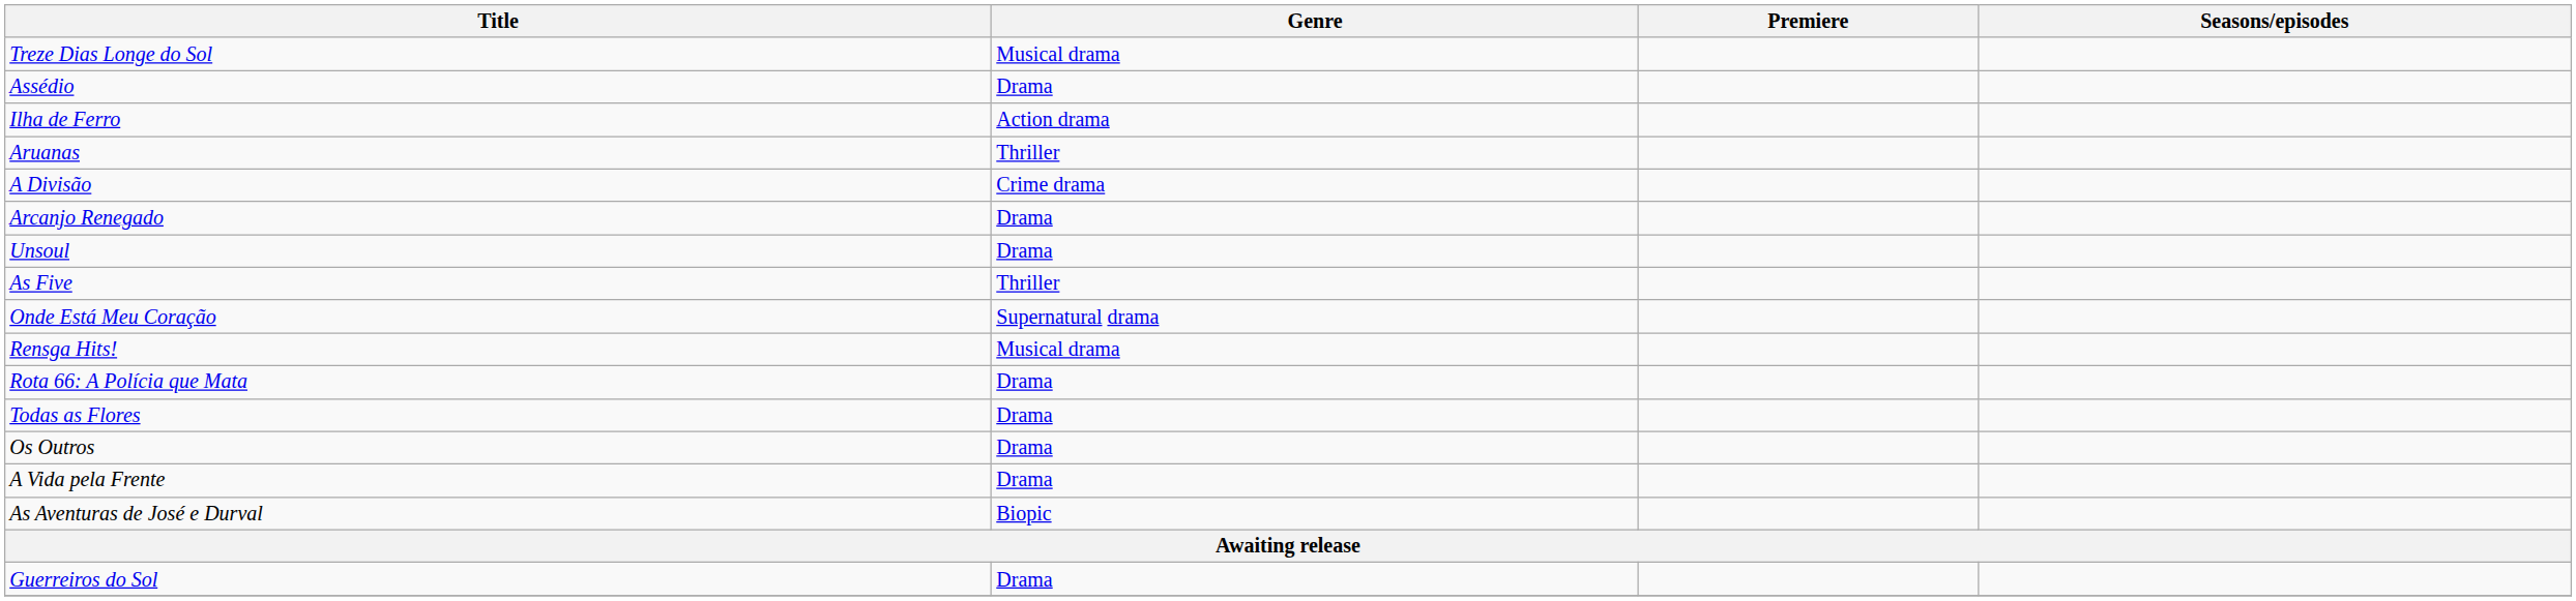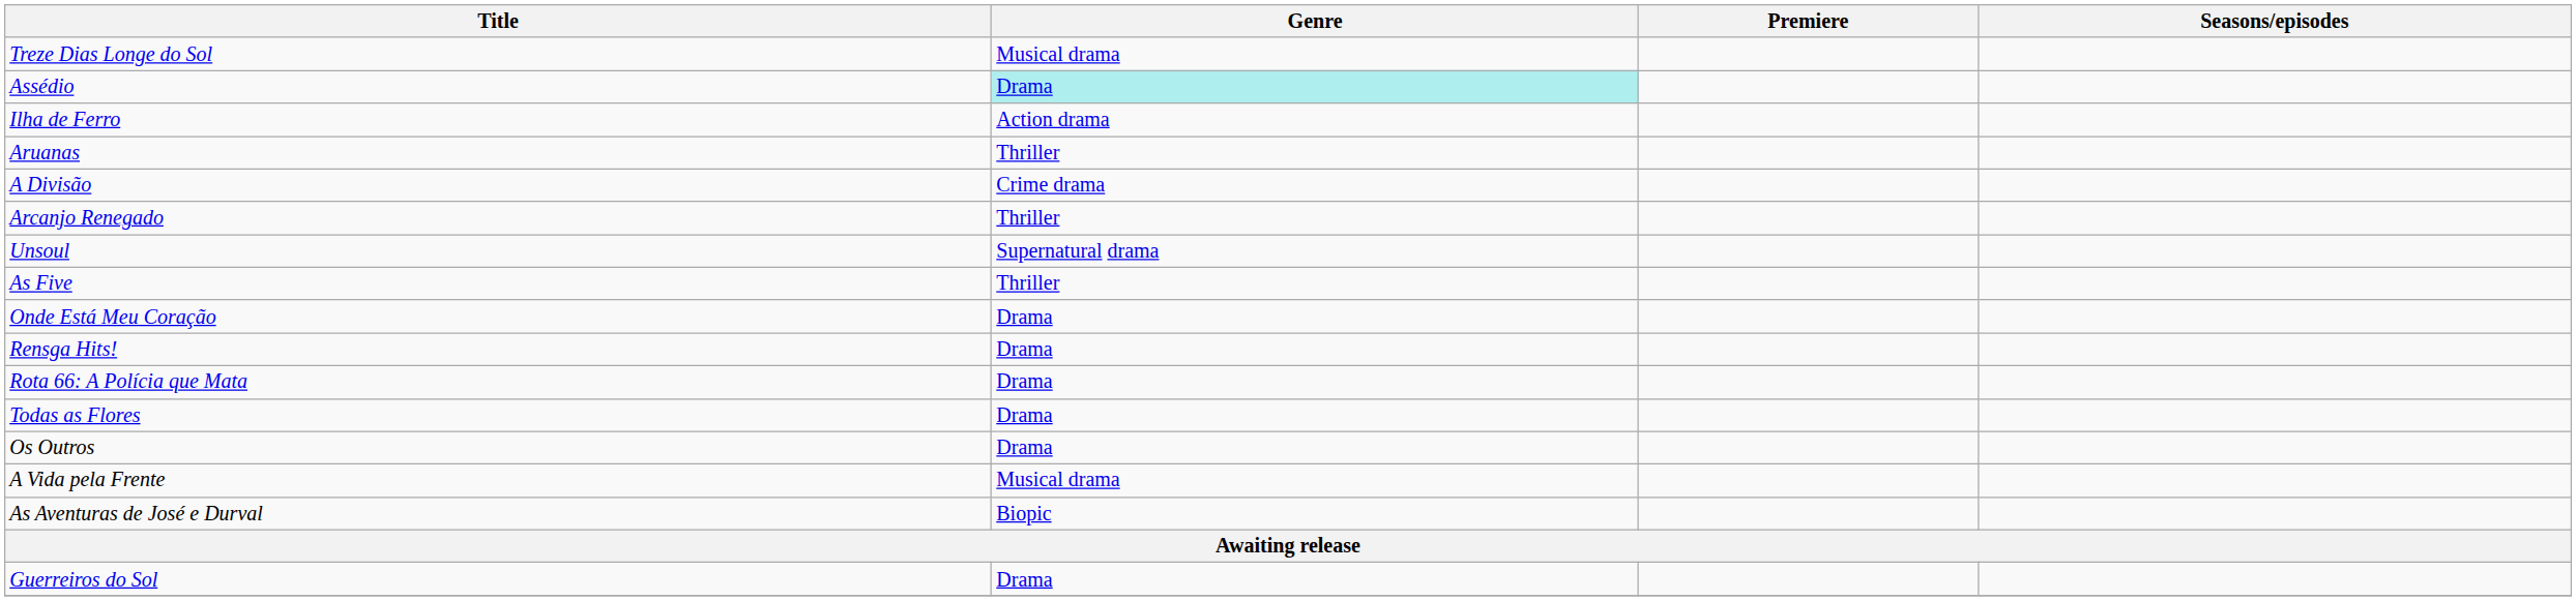Assédio | Genre: no background -> paleturquoise background
Arcanjo Renegado | Genre: Drama -> Thriller
Unsoul | Genre: Drama -> Supernatural drama
Onde Está Meu Coração | Genre: Supernatural drama -> Drama
Rensga Hits! | Genre: Musical drama -> Drama
A Vida pela Frente | Genre: Drama -> Musical drama
